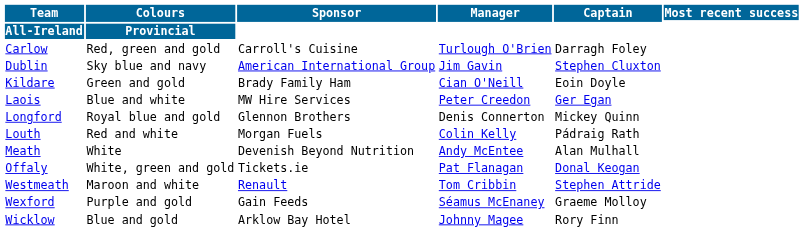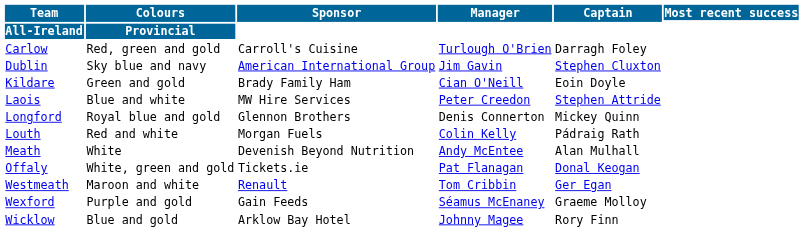Laois | Captain: Ger Egan -> Stephen Attride
Westmeath | Captain: Stephen Attride -> Ger Egan
